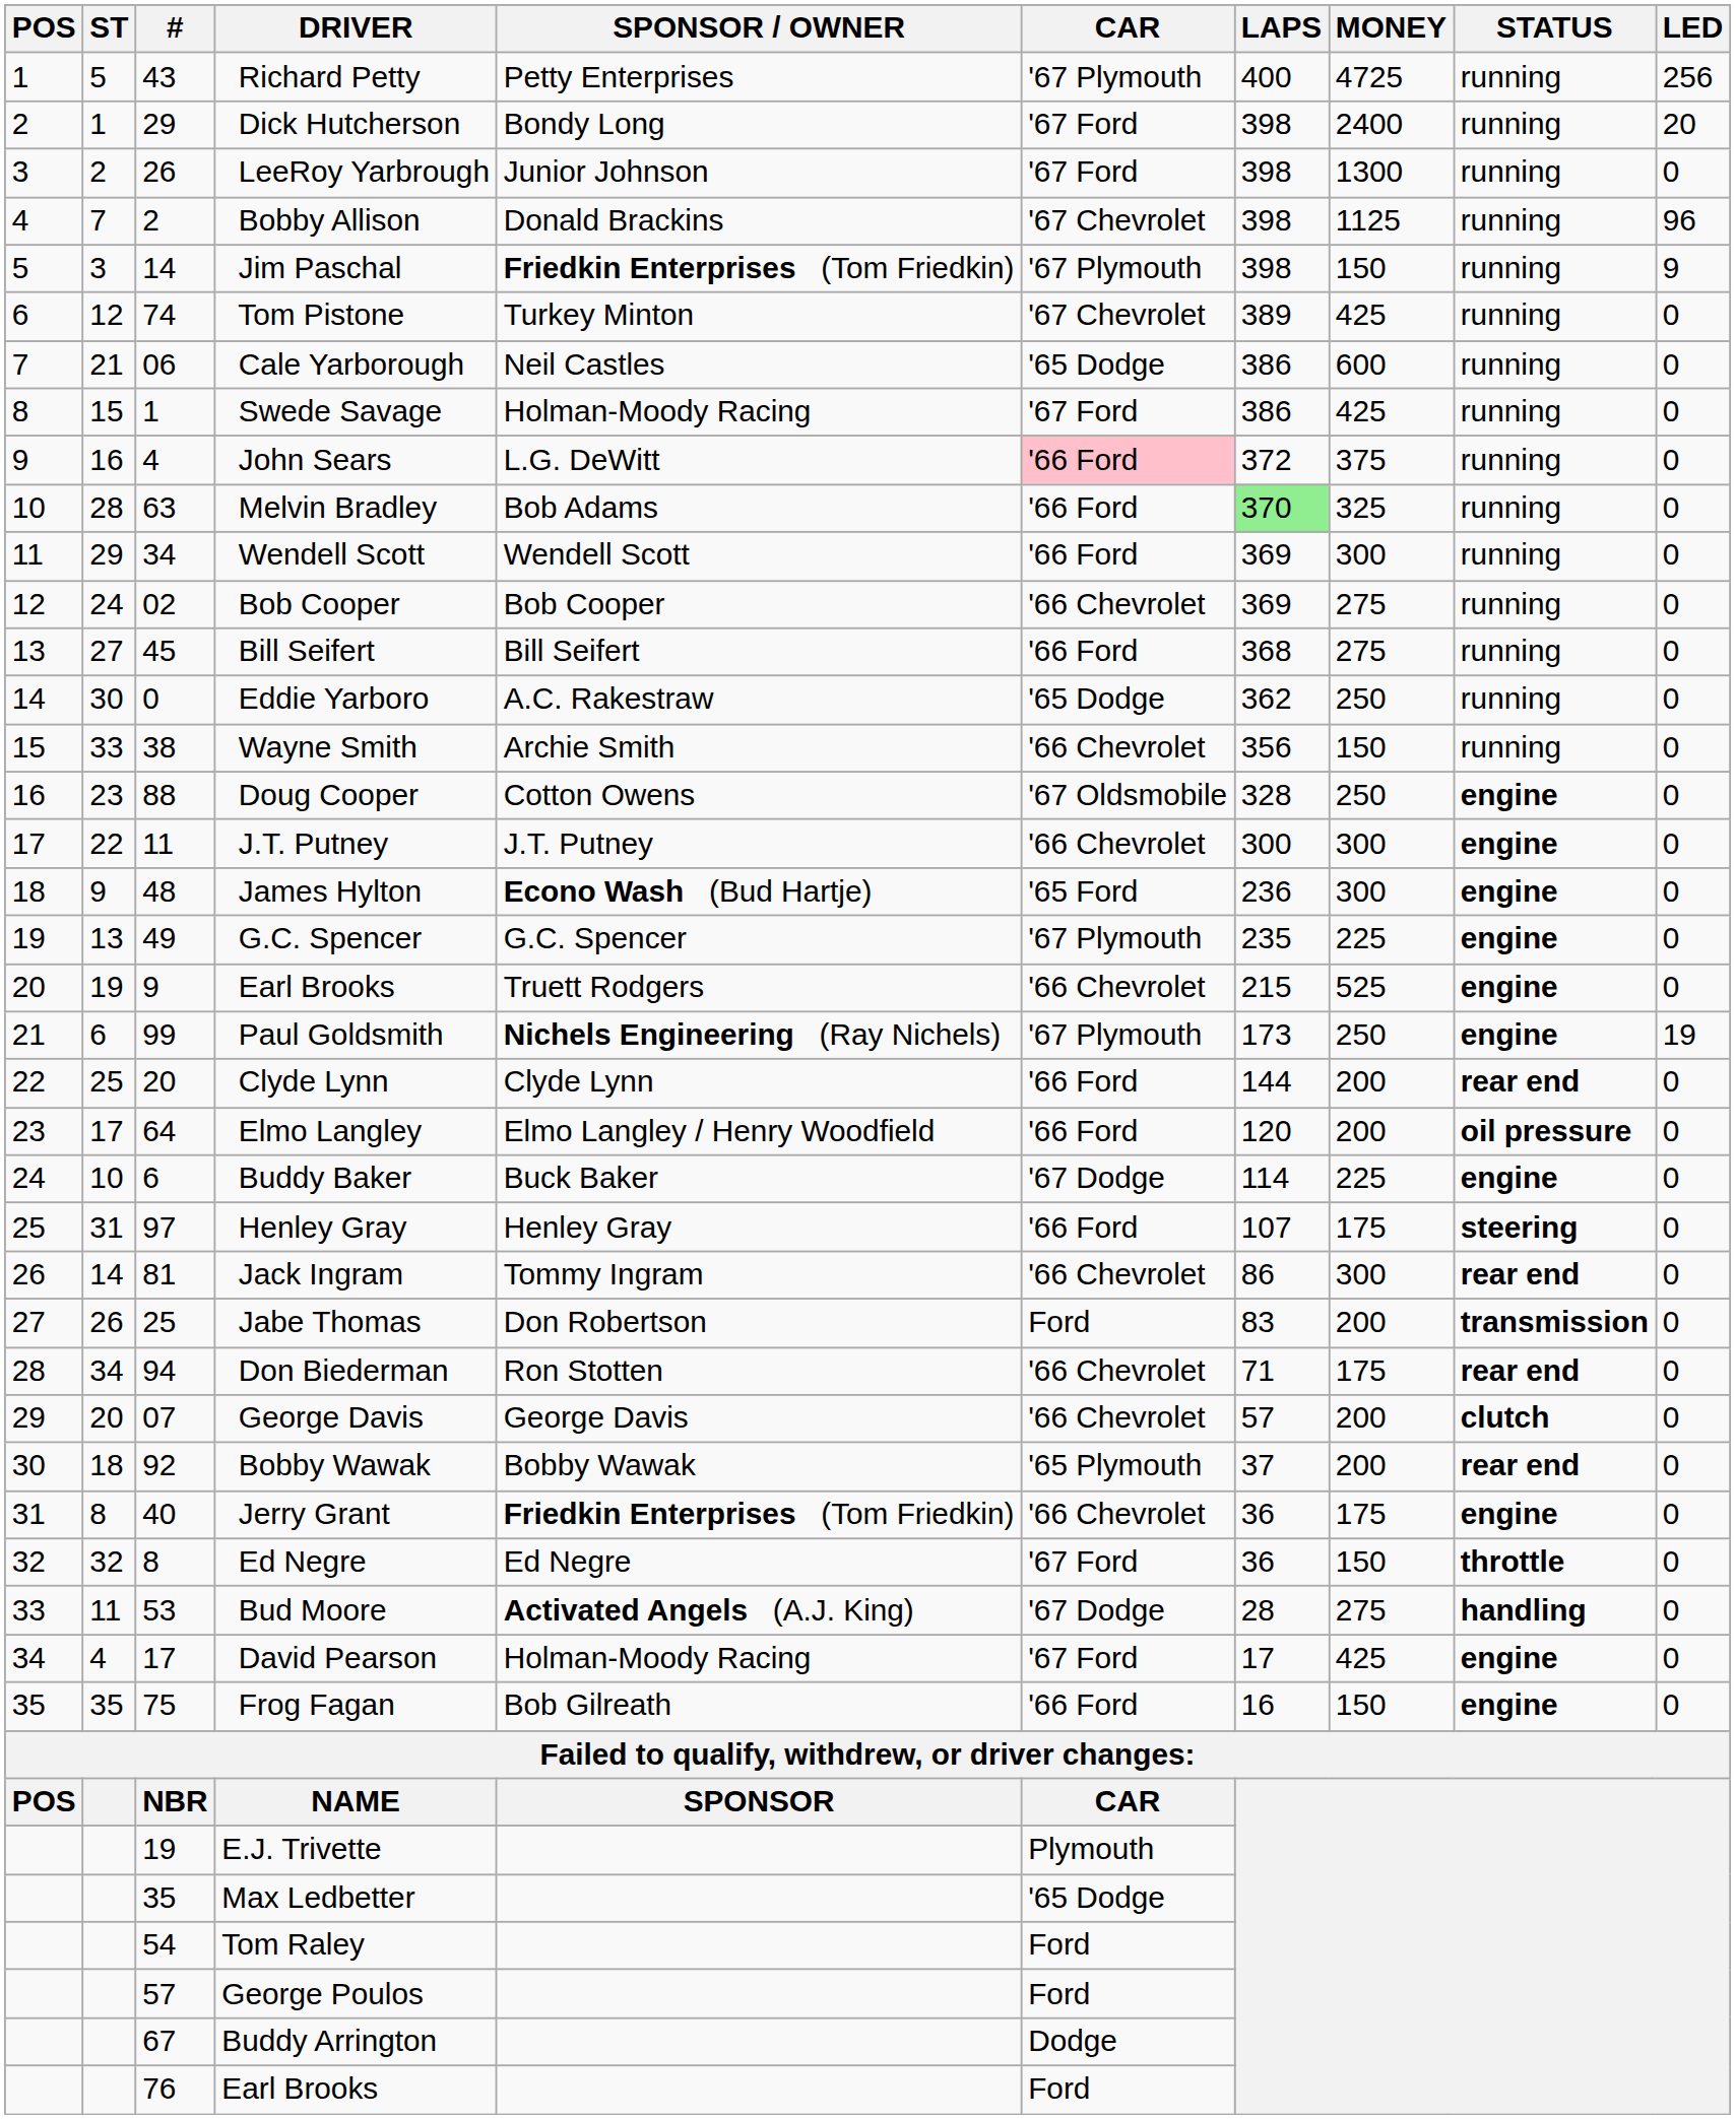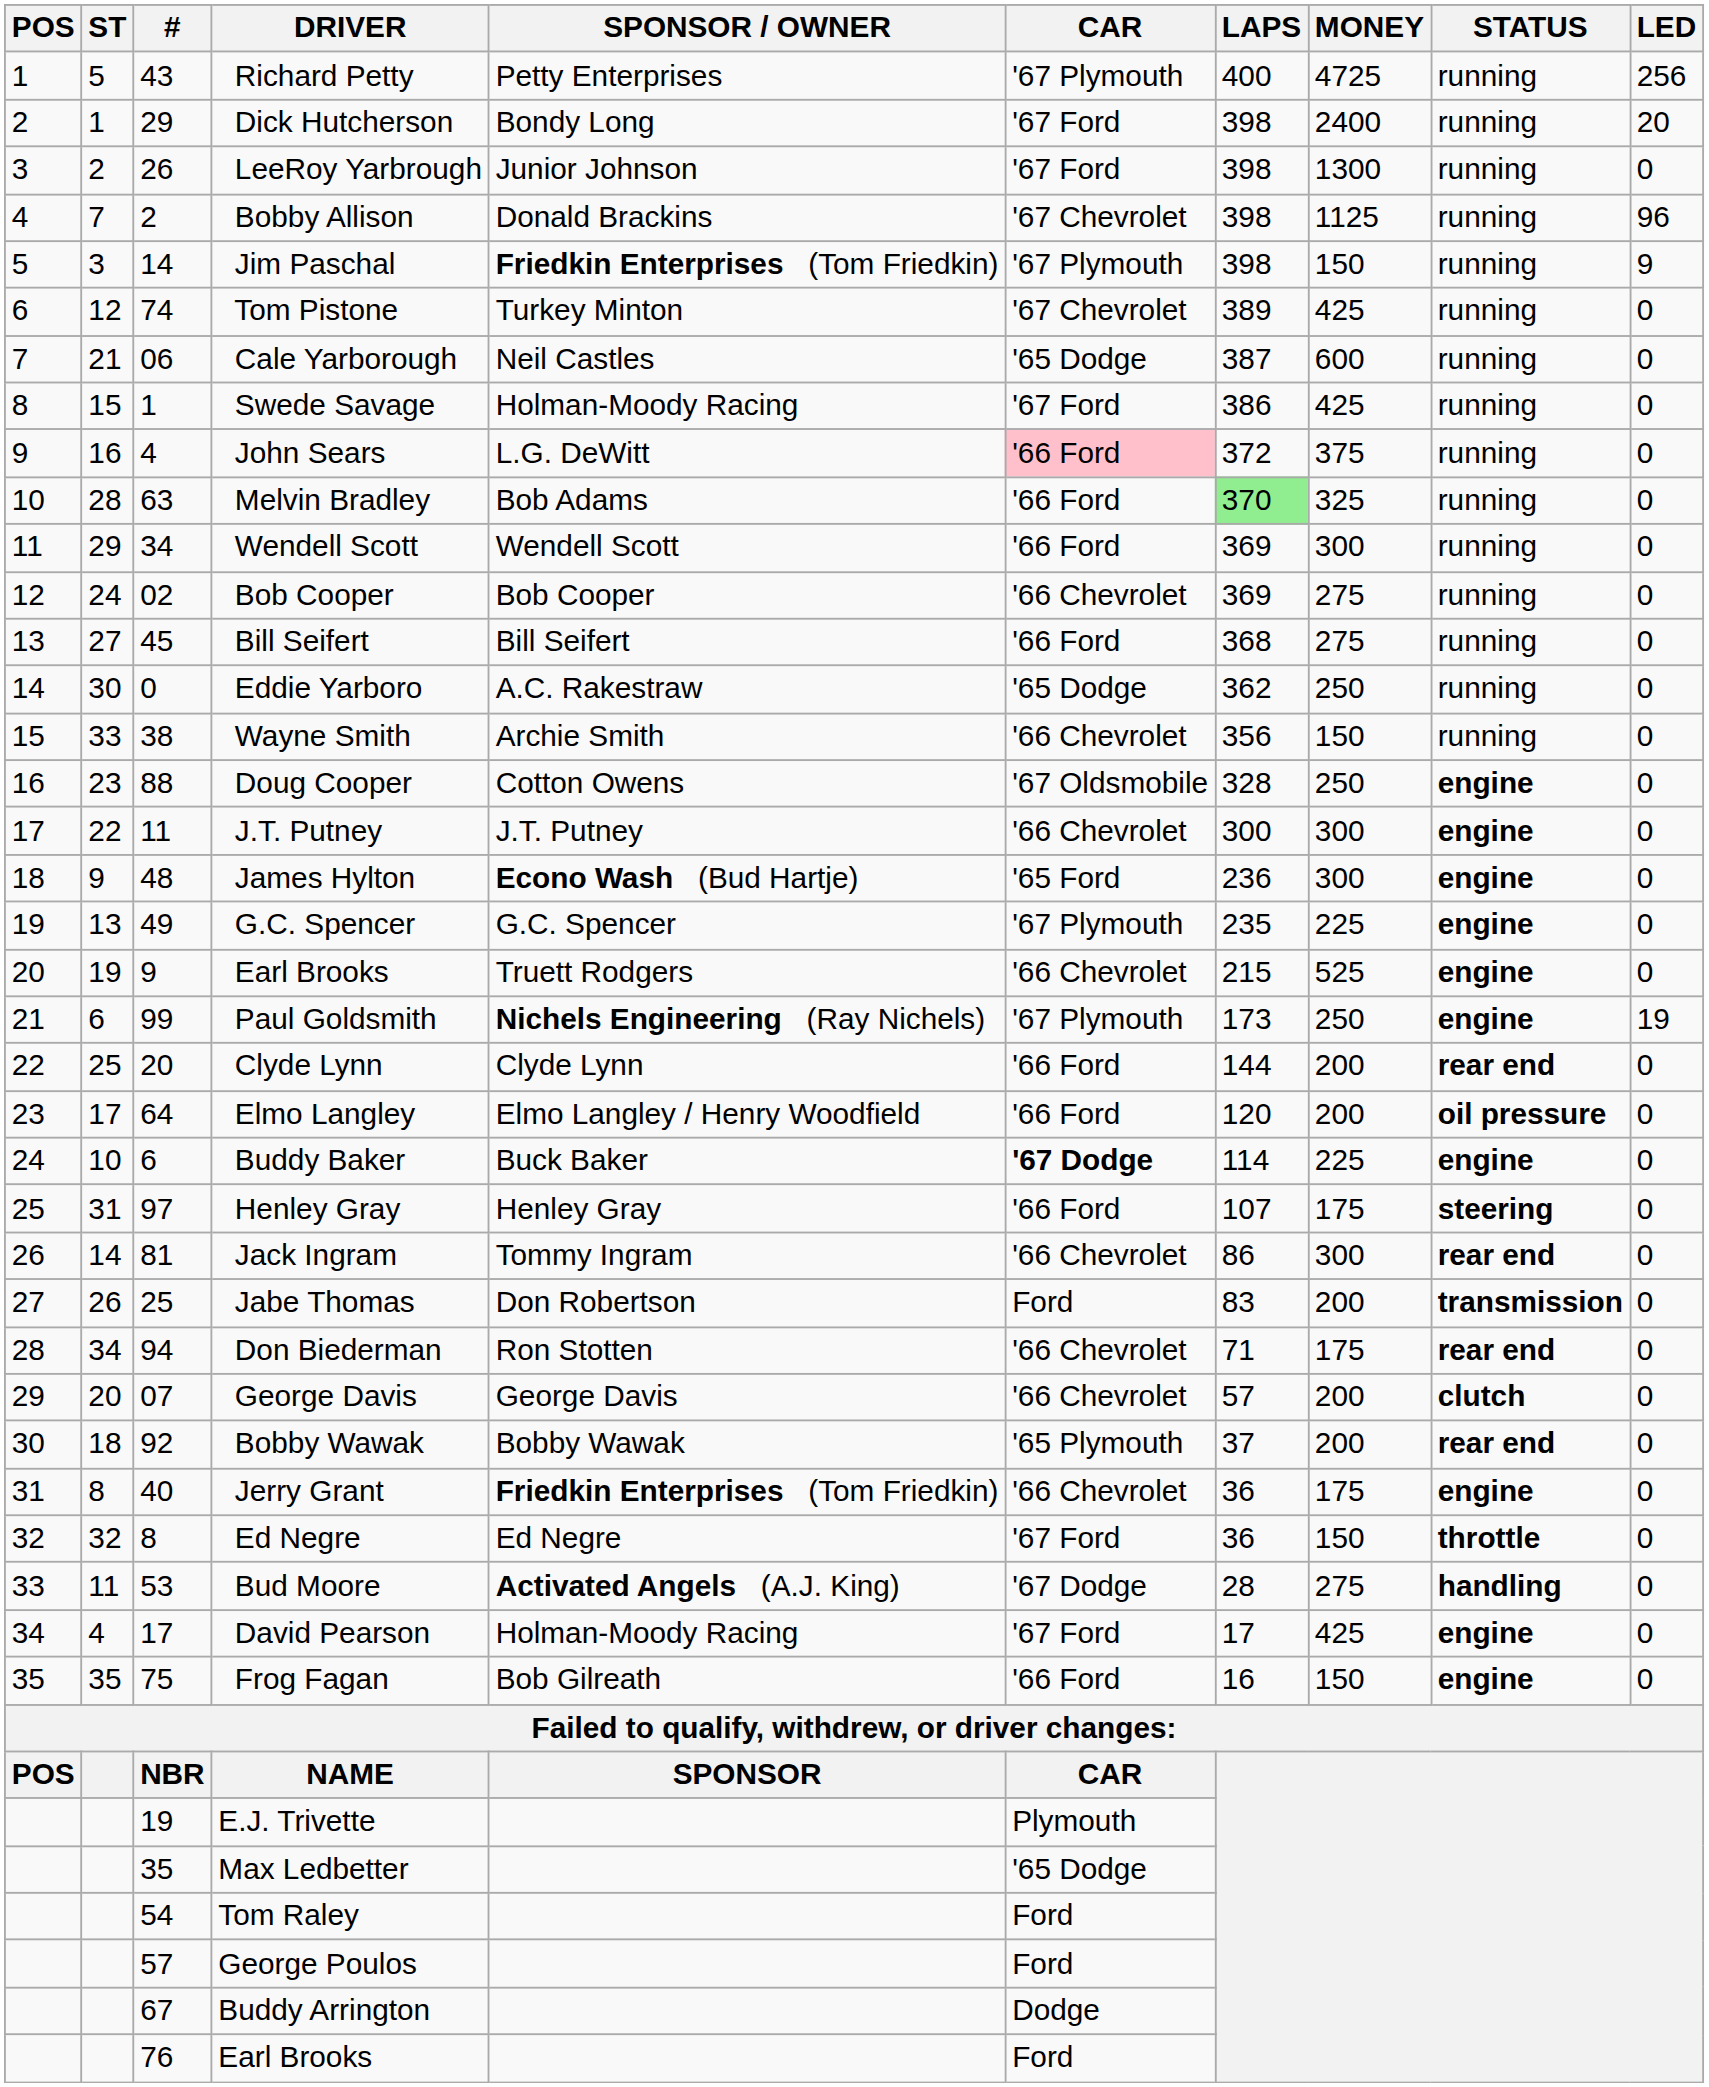Cale Yarborough | LAPS: 386 -> 387
Buddy Baker | CAR: normal -> bold
